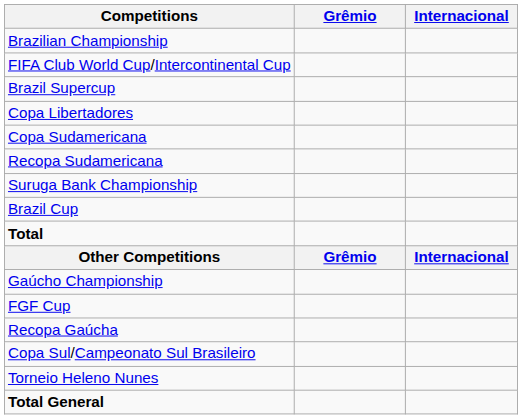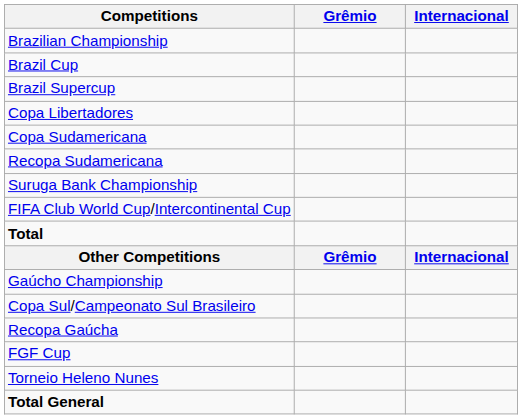rows swapped: Brazil Cup <-> FIFA Club World Cup/Intercontinental Cup
rows swapped: FGF Cup <-> Copa Sul/Campeonato Sul Brasileiro
